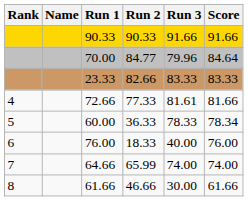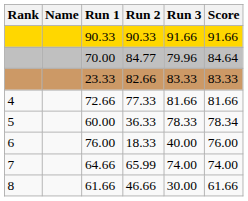72.66 | Run 3: 81.61 -> 81.66
